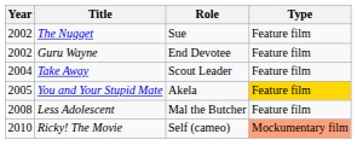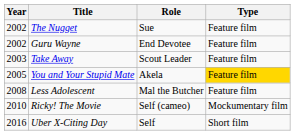Take Away | Year: 2004 -> 2003
Ricky! The Movie | Type: lightsalmon background -> no background
+ row: 2016 | Uber X-Citing Day | Self | Short film
